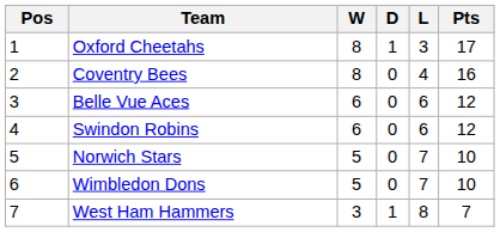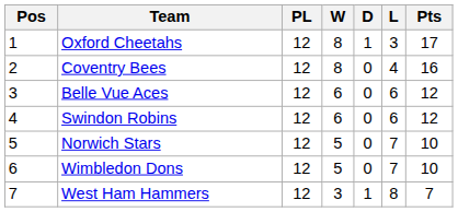+ column: PL | 12 | 12 | 12 | 12 | 12 | 12 | 12
